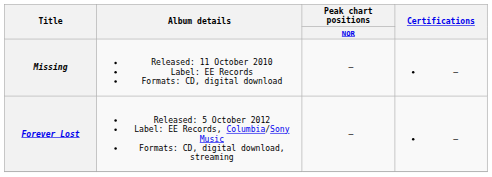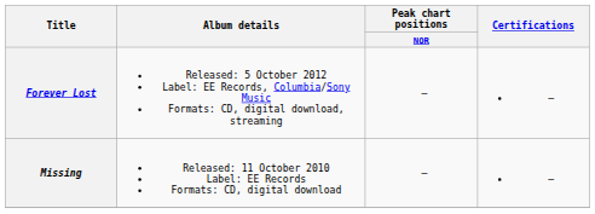rows swapped: Missing <-> Forever Lost
